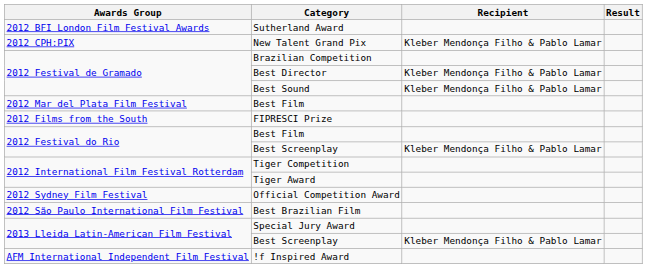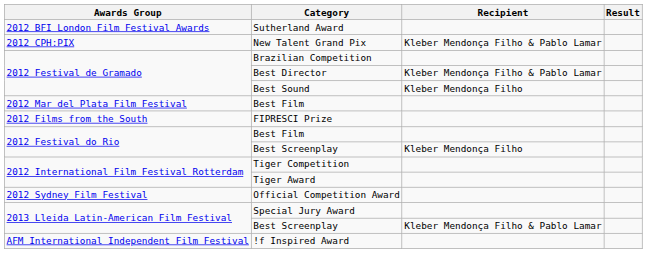Best Sound | Recipient: Kleber Mendonça Filho & Pablo Lamar -> Kleber Mendonça Filho
2012 Festival do Rio / Best Screenplay | Recipient: Kleber Mendonça Filho & Pablo Lamar -> Kleber Mendonça Filho
- row: 2012 São Paulo International Film Festival | Best Brazilian Film
